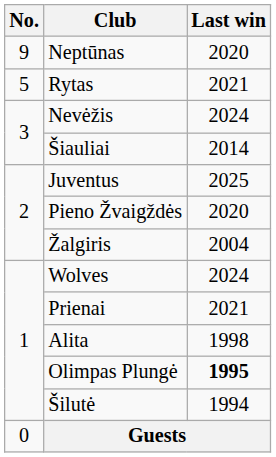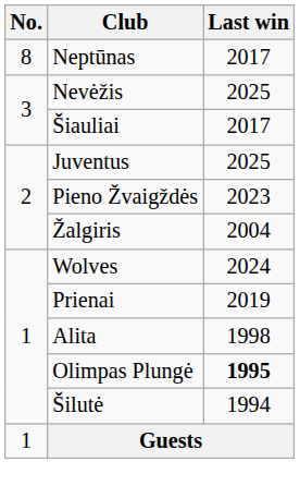Neptūnas | No.: 9 -> 8
Neptūnas | Last win: 2020 -> 2017
- row: 5 | Rytas | 2021
Nevėžis | Last win: 2024 -> 2025
Šiauliai | Last win: 2014 -> 2017
Pieno Žvaigždės | Last win: 2020 -> 2023
Prienai | Last win: 2021 -> 2019
Guests | No.: 0 -> 1
